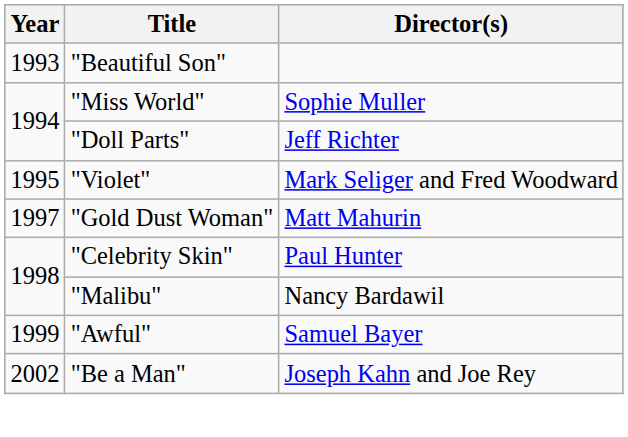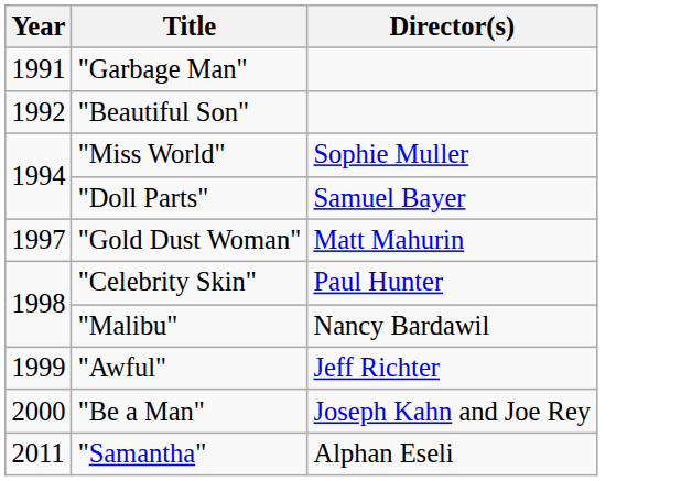+ row: 1991 | "Garbage Man"
"Beautiful Son" | Year: 1993 -> 1992
"Doll Parts" | Director(s): Jeff Richter -> Samuel Bayer
- row: 1995 | "Violet" | Mark Seliger and Fred Woodward
"Awful" | Director(s): Samuel Bayer -> Jeff Richter
"Be a Man" | Year: 2002 -> 2000
+ row: 2011 | "Samantha" | Alphan Eseli
